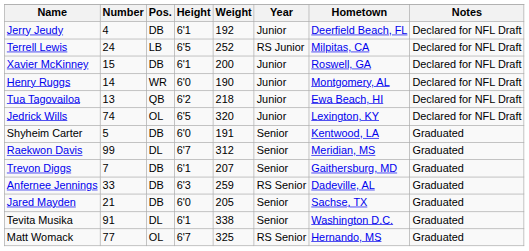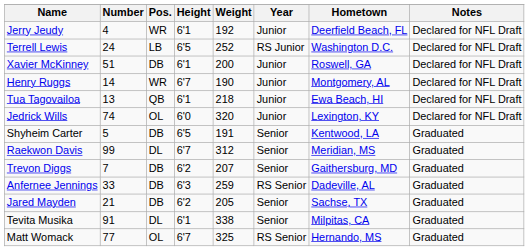Jerry Jeudy | Pos.: DB -> WR
Terrell Lewis | Hometown: Milpitas, CA -> Washington D.C.
Xavier McKinney | Number: 15 -> 51
Henry Ruggs | Height: 6'0 -> 6'7
Tua Tagovailoa | Height: 6'2 -> 6'1
Jedrick Wills | Height: 6'5 -> 6'0
Shyheim Carter | Height: 6'0 -> 6'5
Trevon Diggs | Height: 6'1 -> 6'2
Jared Mayden | Height: 6'0 -> 6'2
Tevita Musika | Hometown: Washington D.C. -> Milpitas, CA
